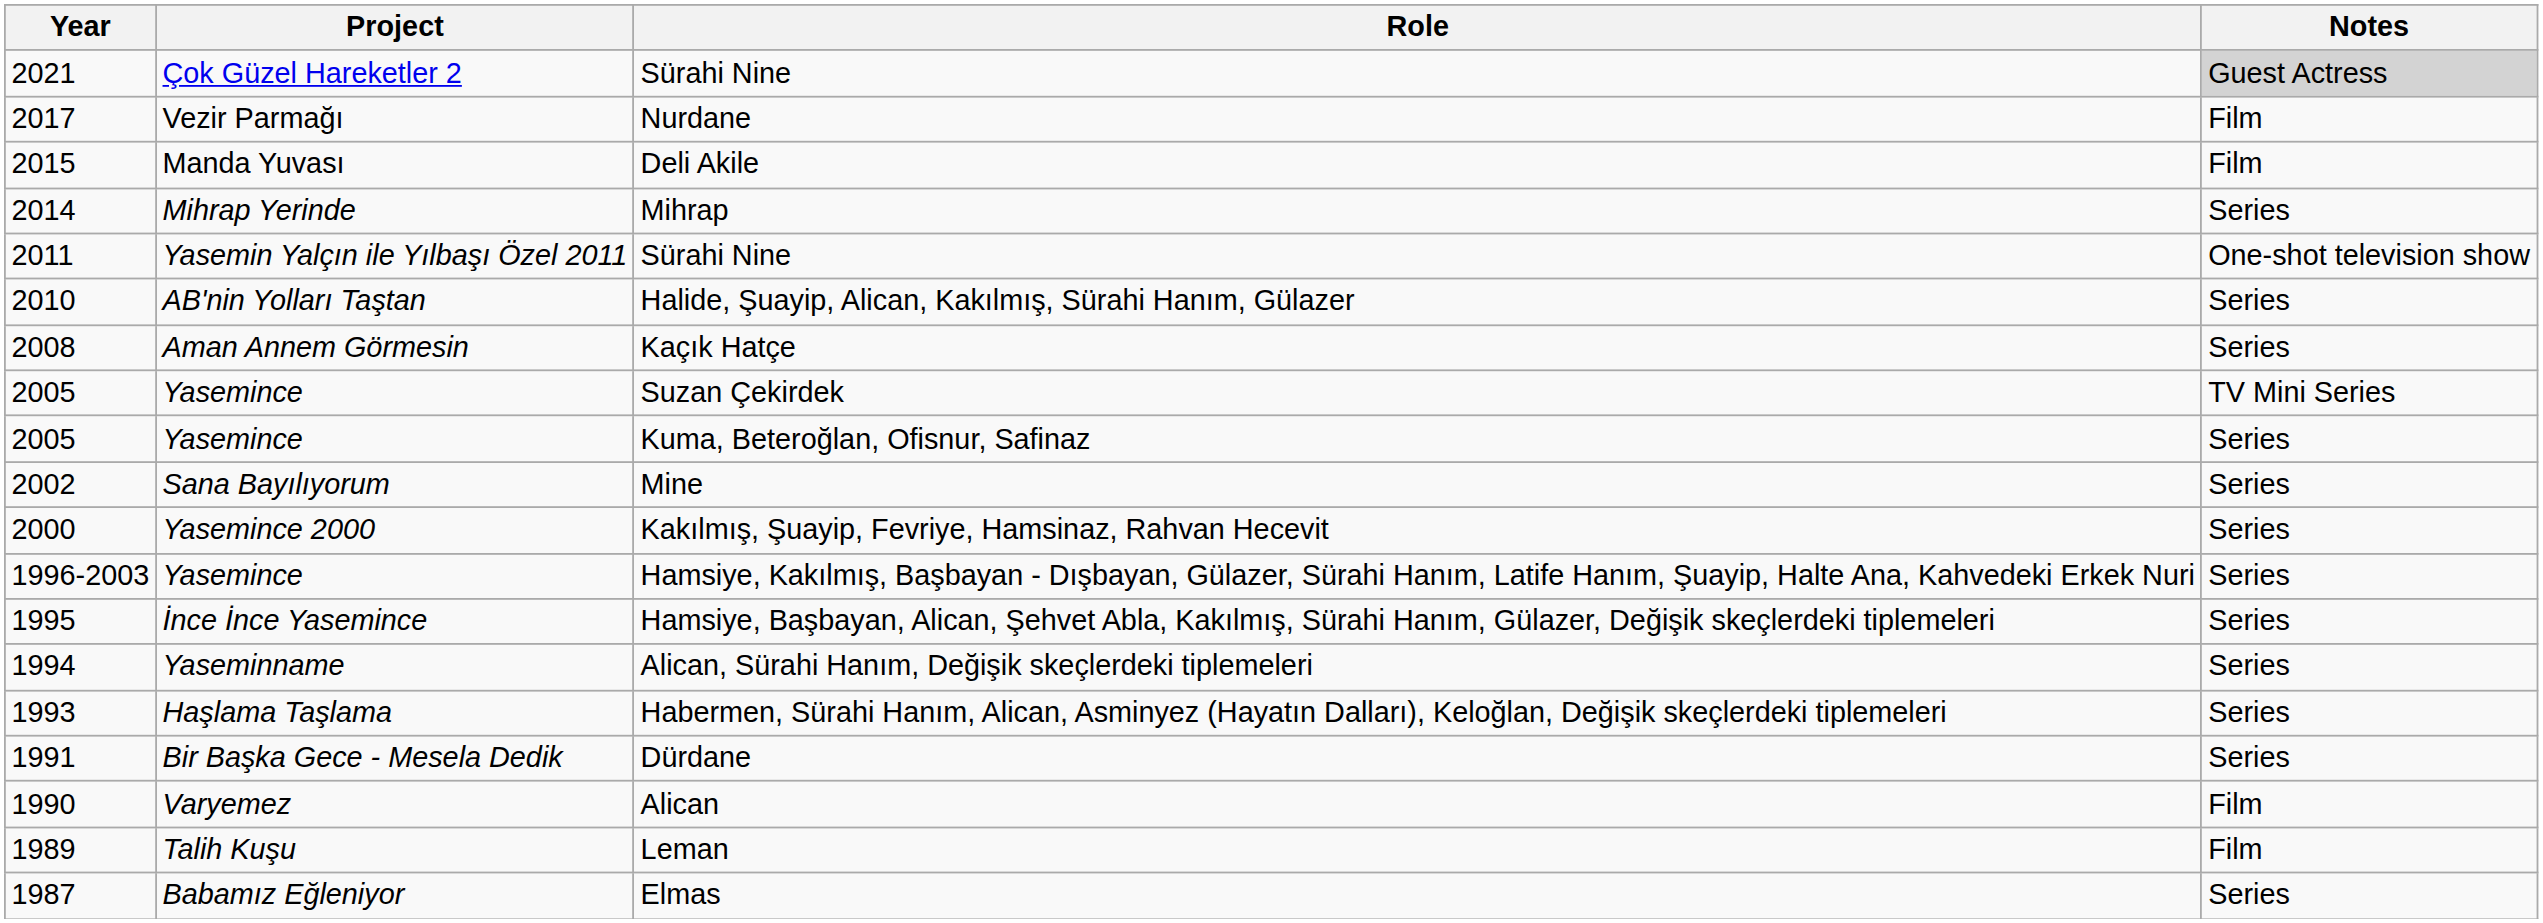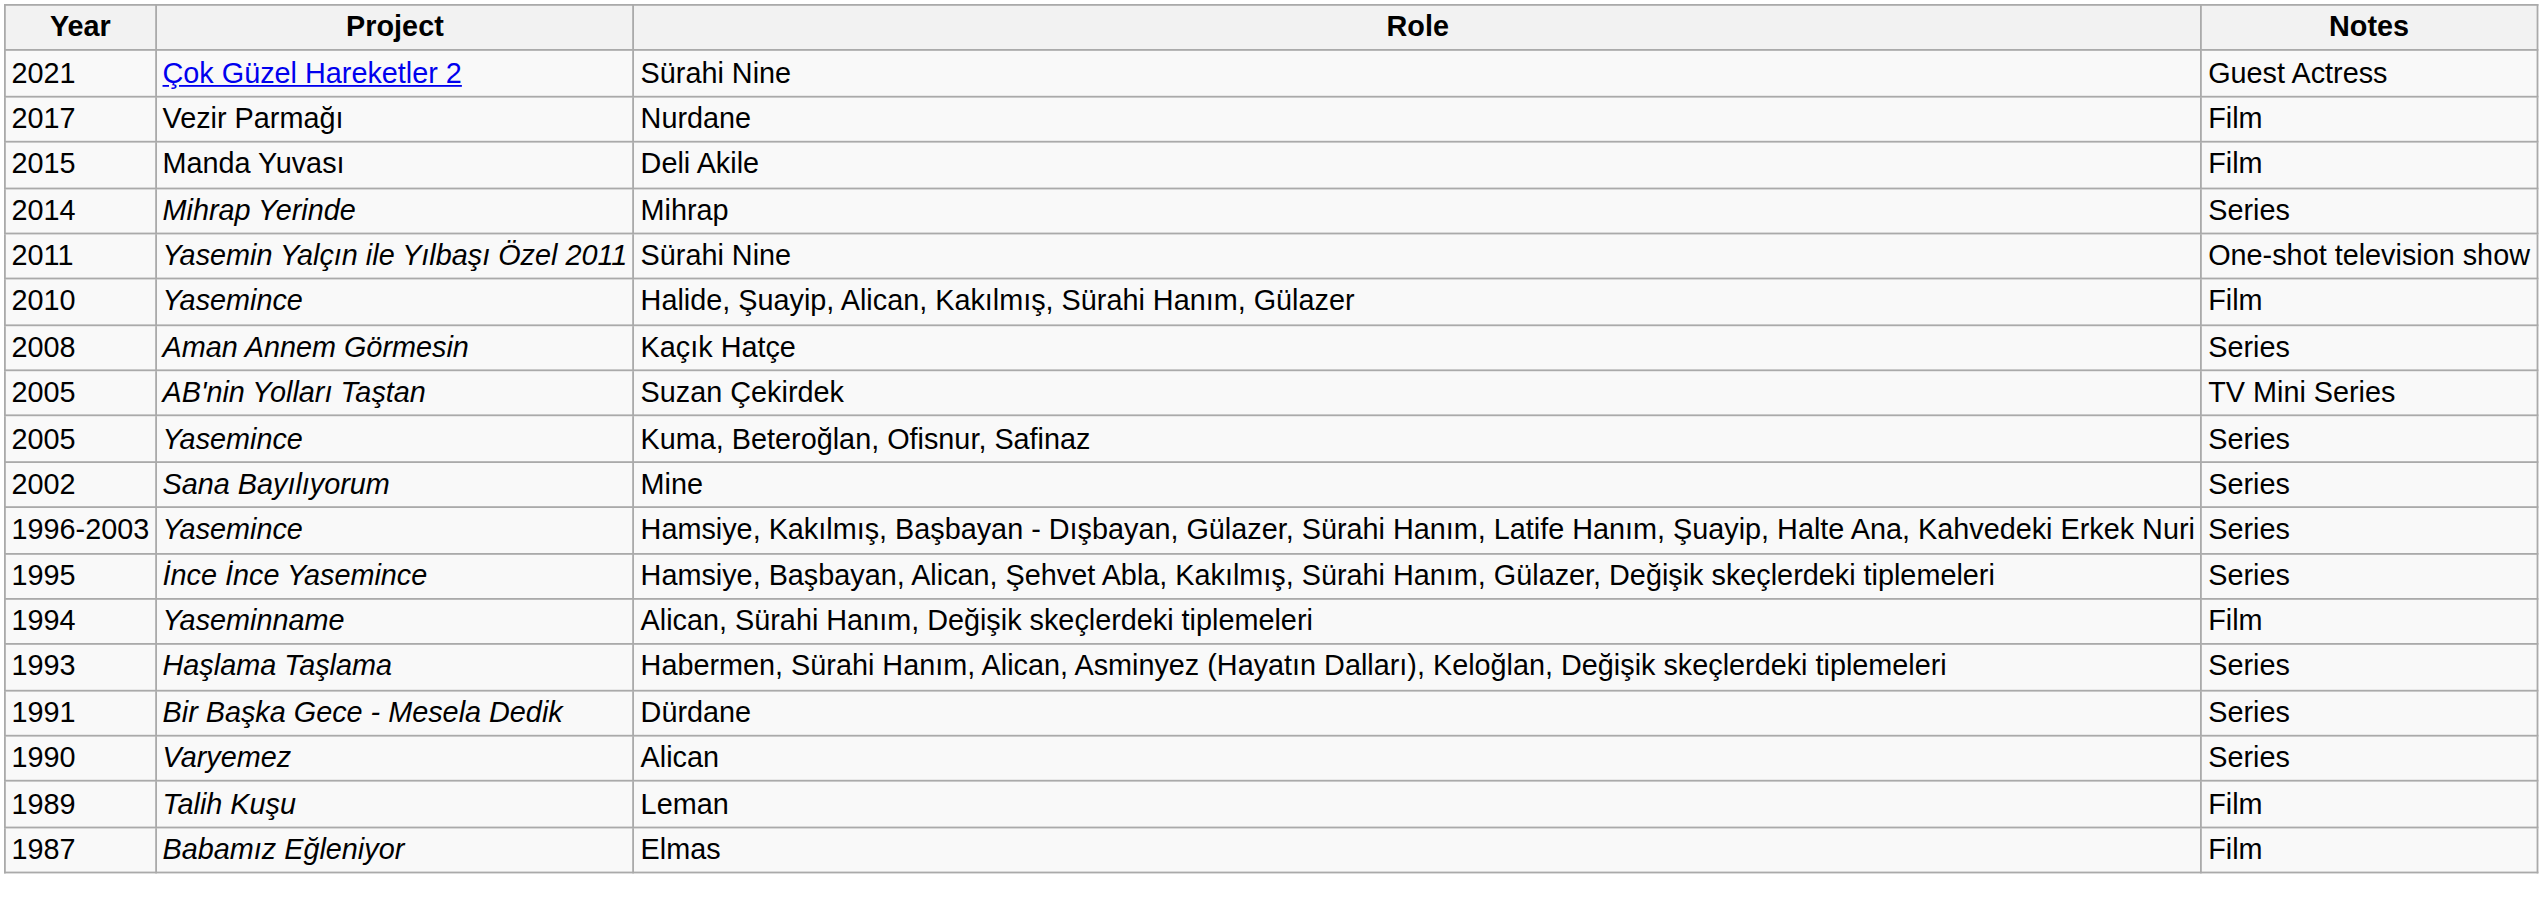2021 / Sürahi Nine | Notes: lightgrey background -> no background
Halide, Şuayip, Alican, Kakılmış, Sürahi Hanım, Gülazer | Project: AB'nin Yolları Taştan -> Yasemince
Halide, Şuayip, Alican, Kakılmış, Sürahi Hanım, Gülazer | Notes: Series -> Film
Suzan Çekirdek | Project: Yasemince -> AB'nin Yolları Taştan
- row: 2000 | Yasemince 2000 | Kakılmış, Şuayip, Fevriye, Hamsinaz, Rahvan Hecevit | Series
Alican, Sürahi Hanım, Değişik skeçlerdeki tiplemeleri | Notes: Series -> Film
Alican | Notes: Film -> Series
Elmas | Notes: Series -> Film
